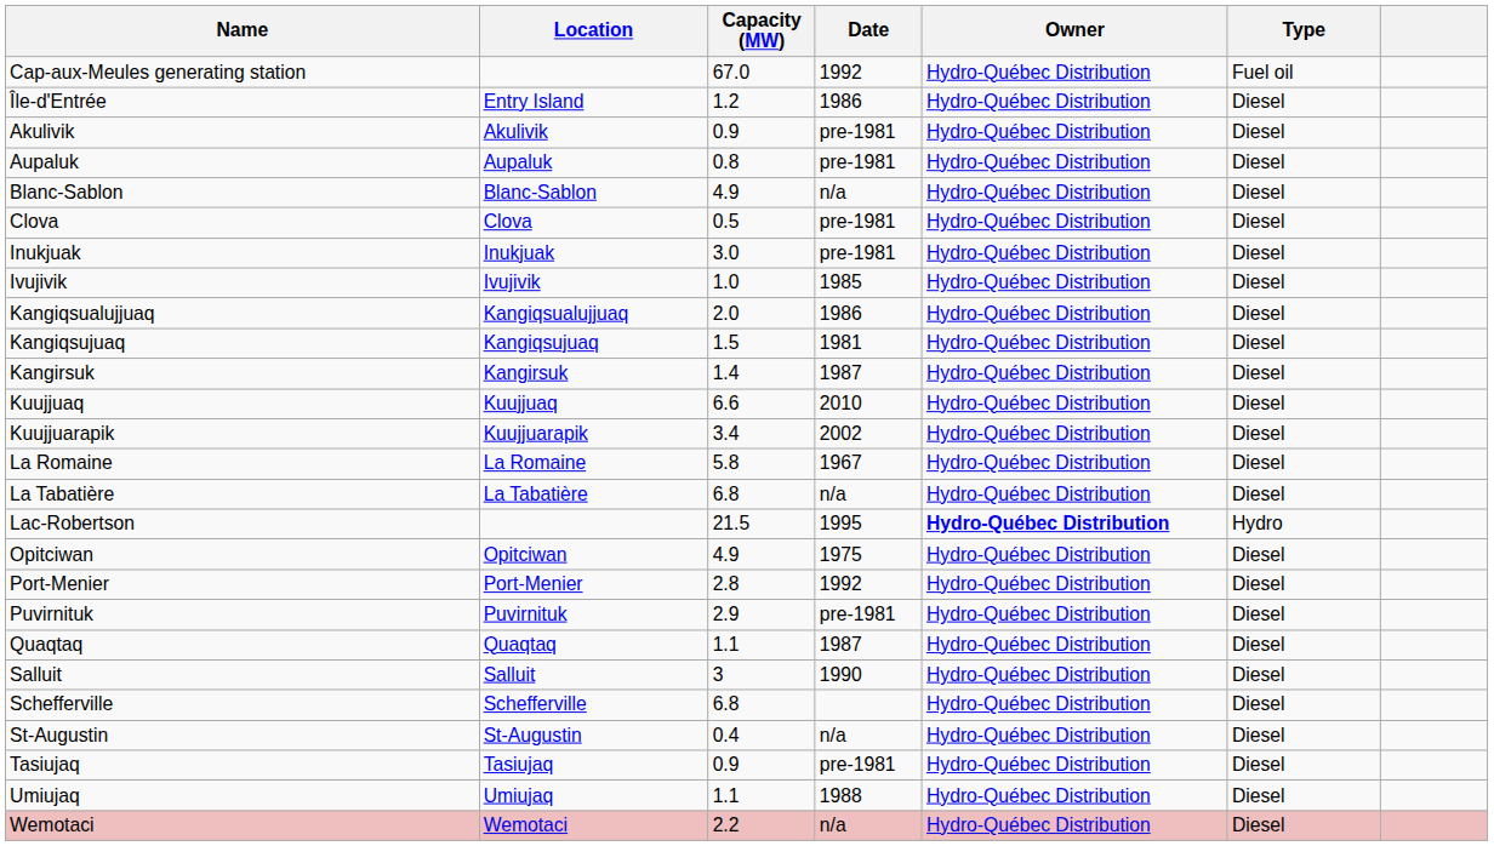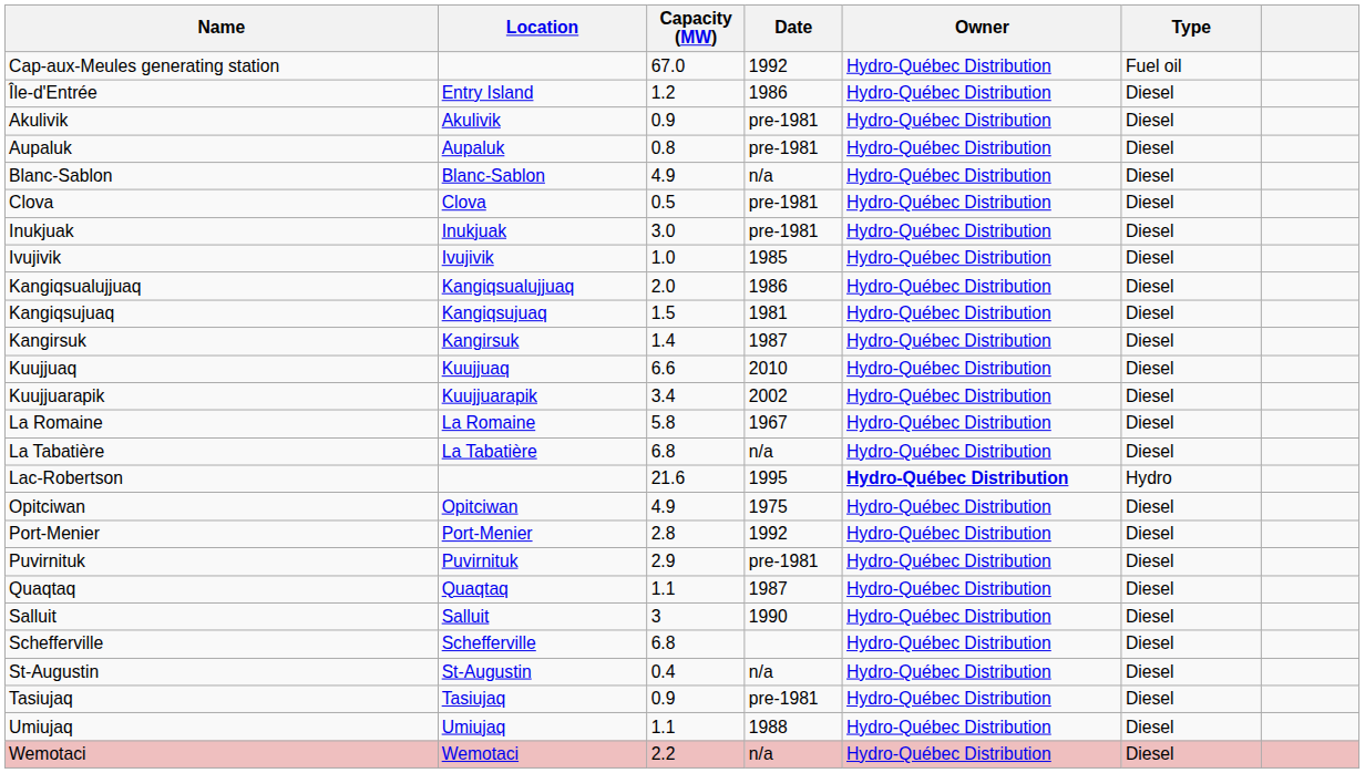Lac-Robertson | Capacity (MW): 21.5 -> 21.6
